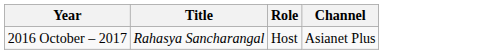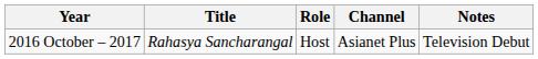+ column: Notes | Television Debut
